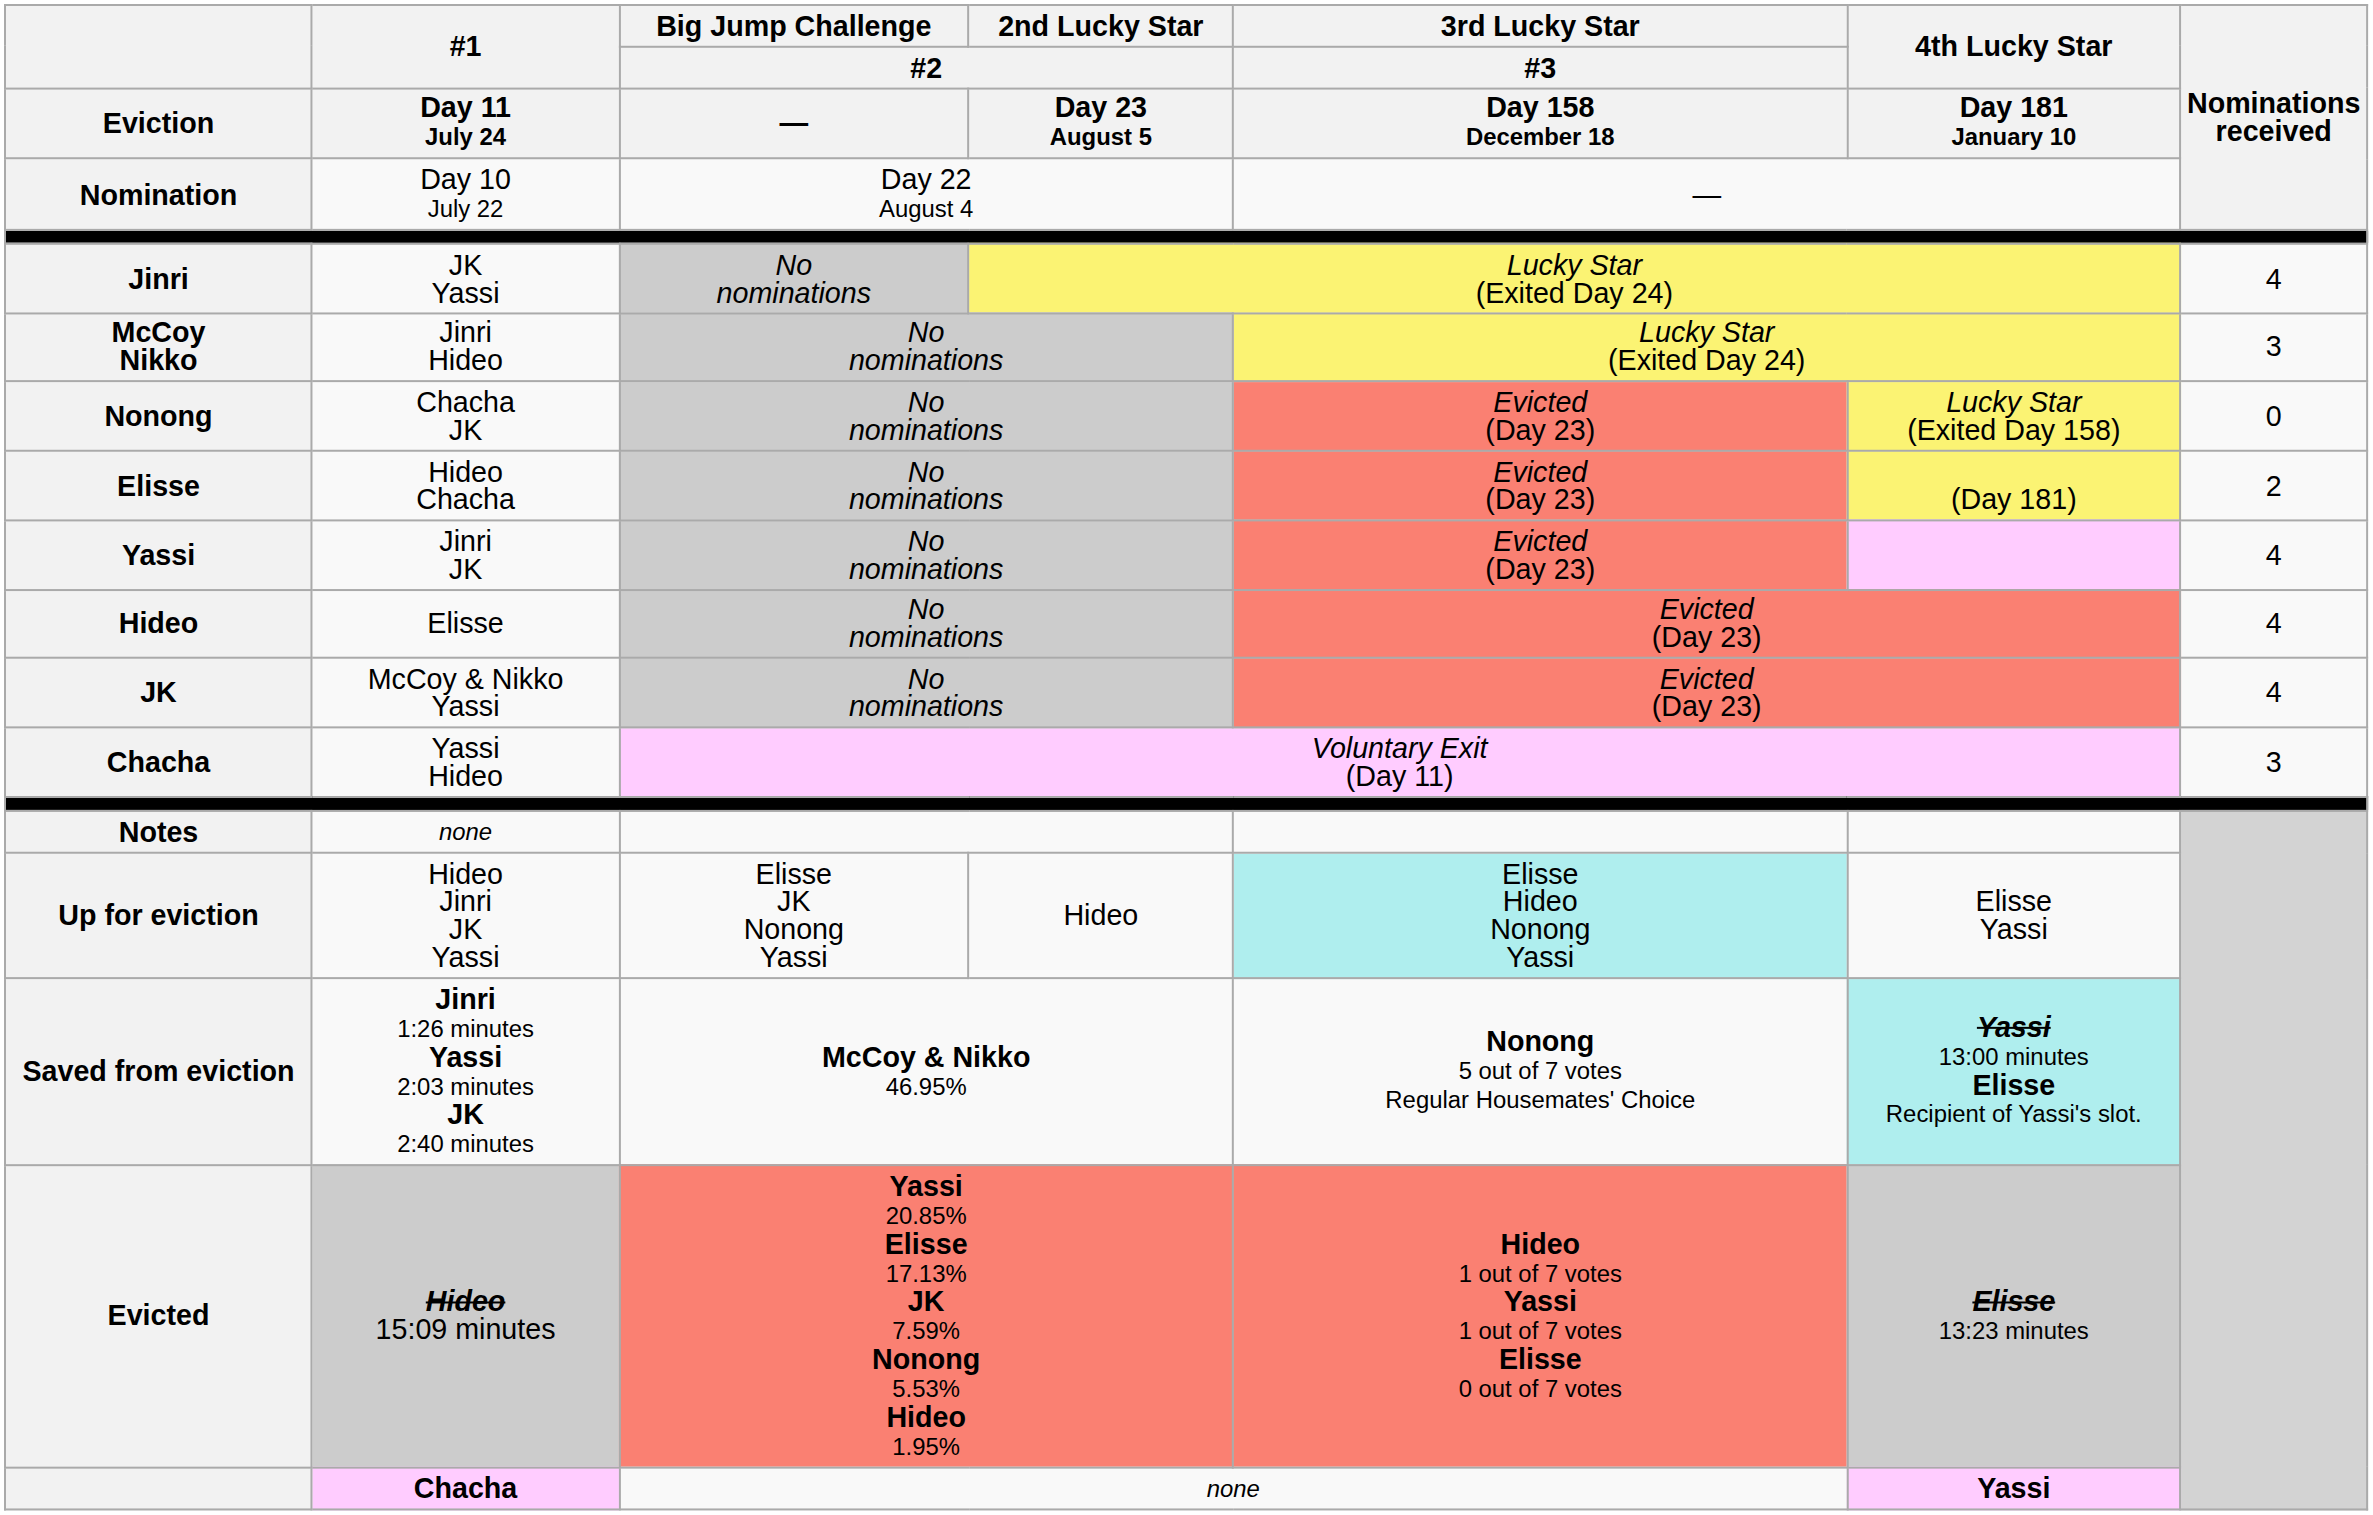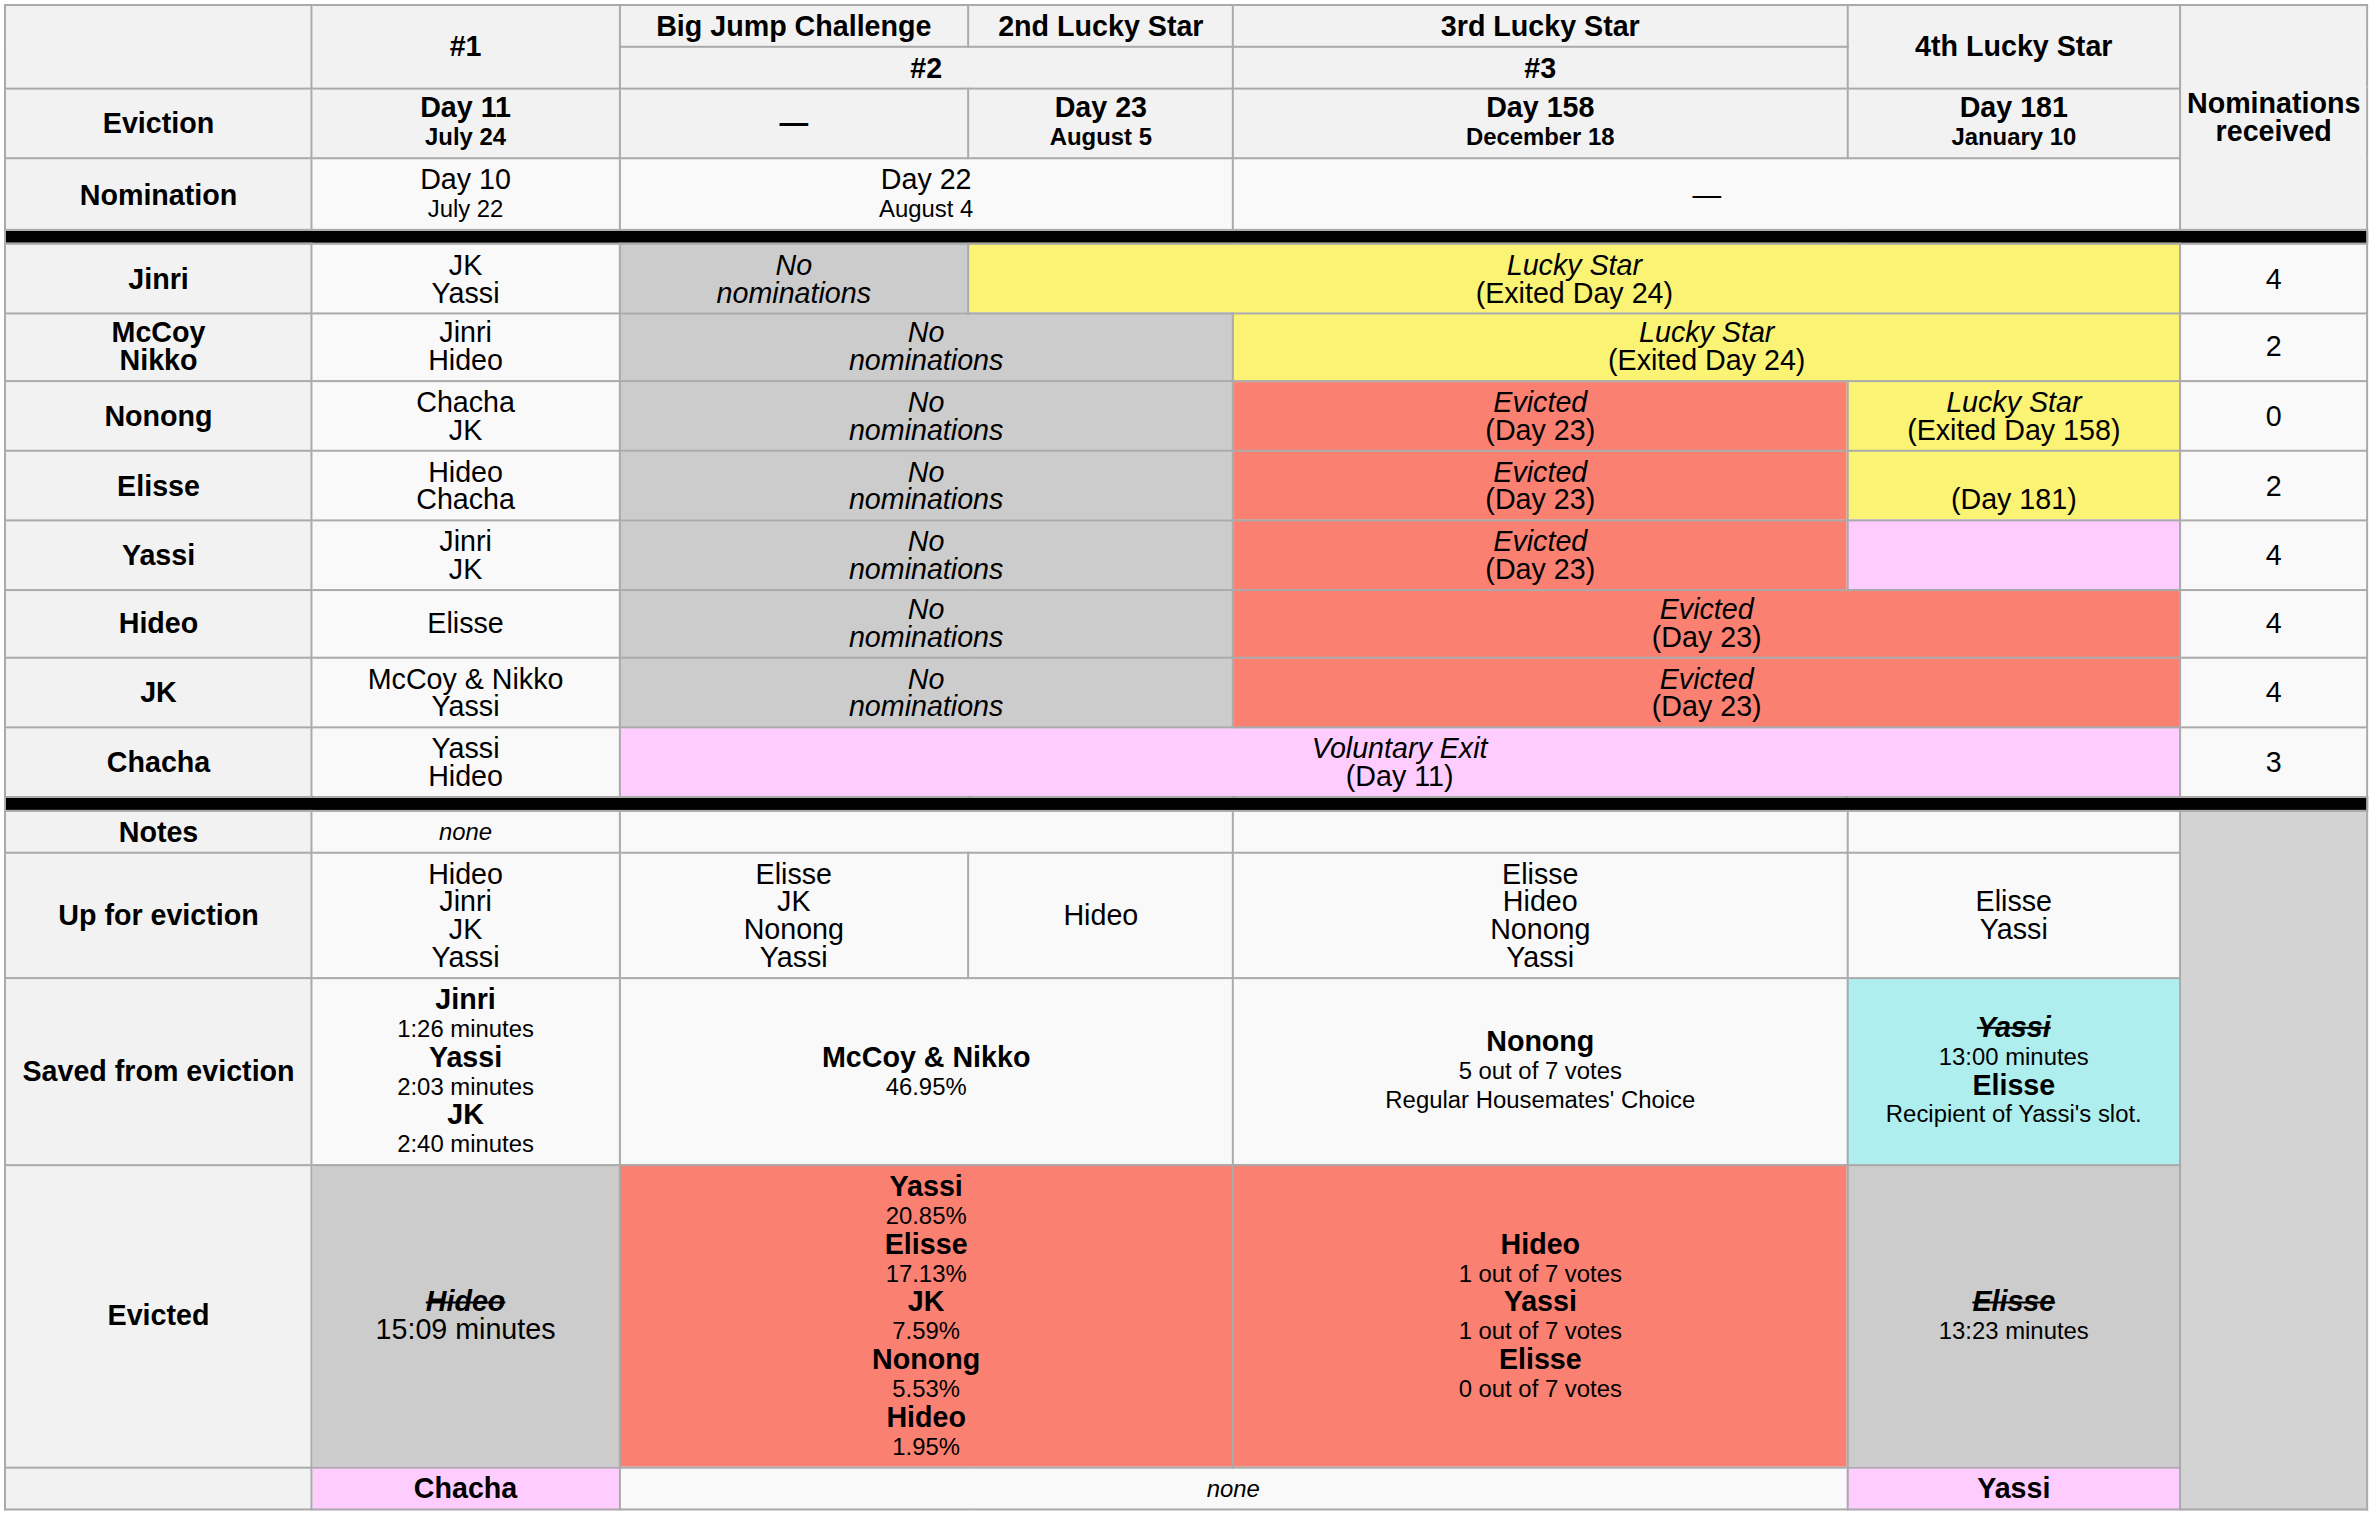McCoy Nikko | Nominations received: 3 -> 2
Up for eviction | 3rd Lucky Star / #3 / Day 158 December 18: paleturquoise background -> no background
